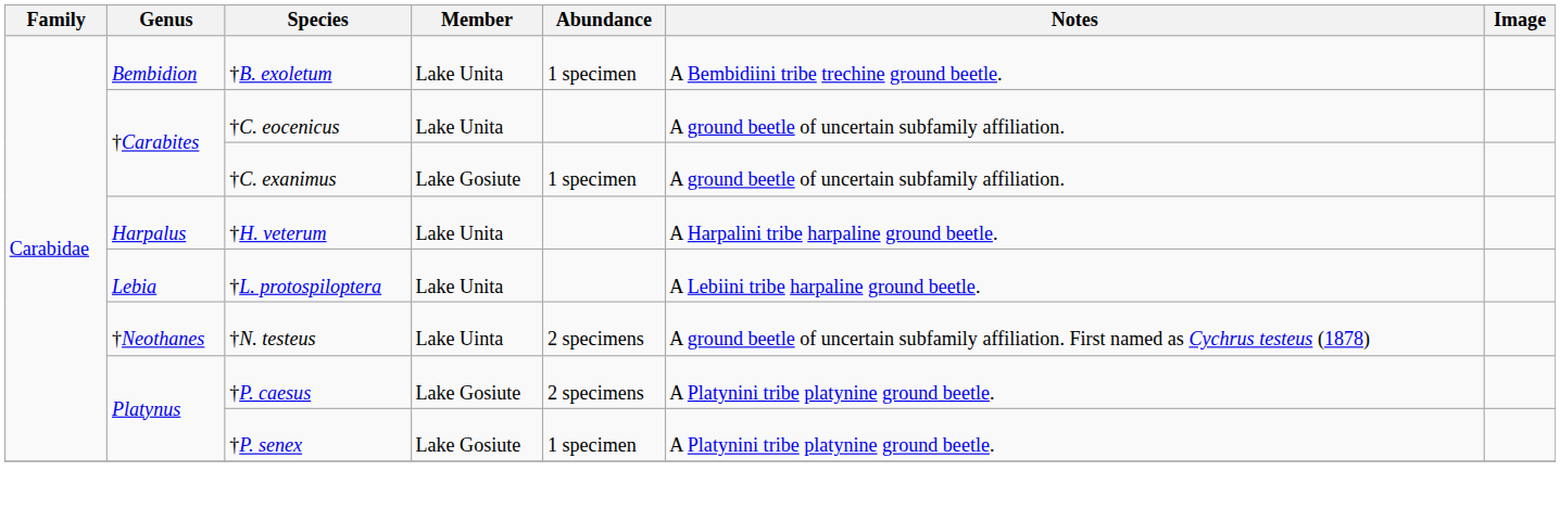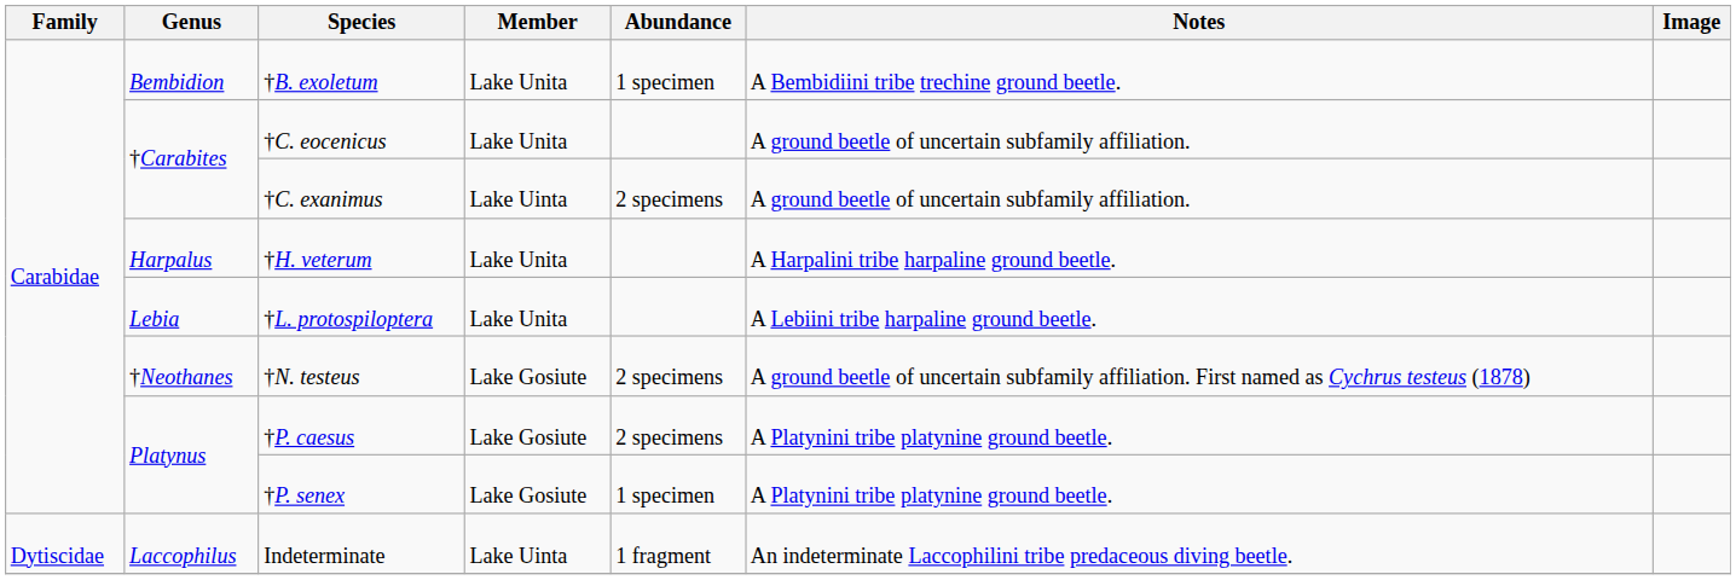†C. exanimus | Member: Lake Gosiute -> Lake Uinta
†C. exanimus | Abundance: 1 specimen -> 2 specimens
†N. testeus | Member: Lake Uinta -> Lake Gosiute
+ row: Dytiscidae | Laccophilus | Indeterminate | Lake Uinta | 1 fragment | An indeterminate Laccophilini tribe predaceous diving beetle.
